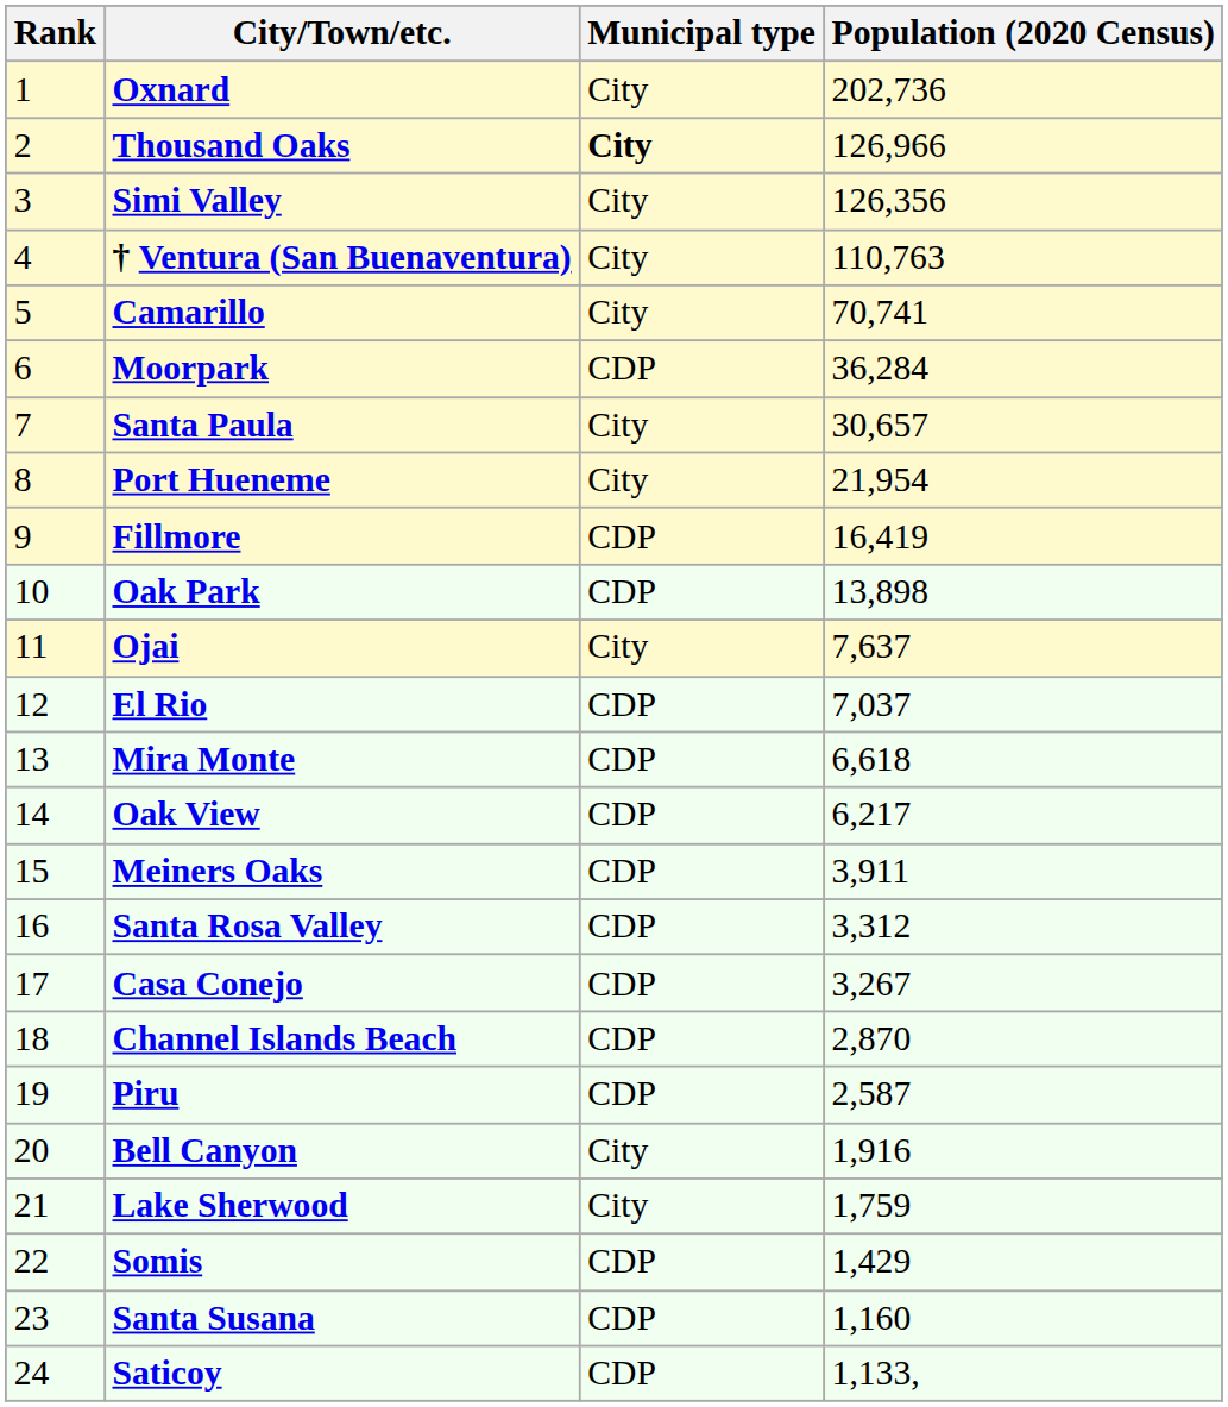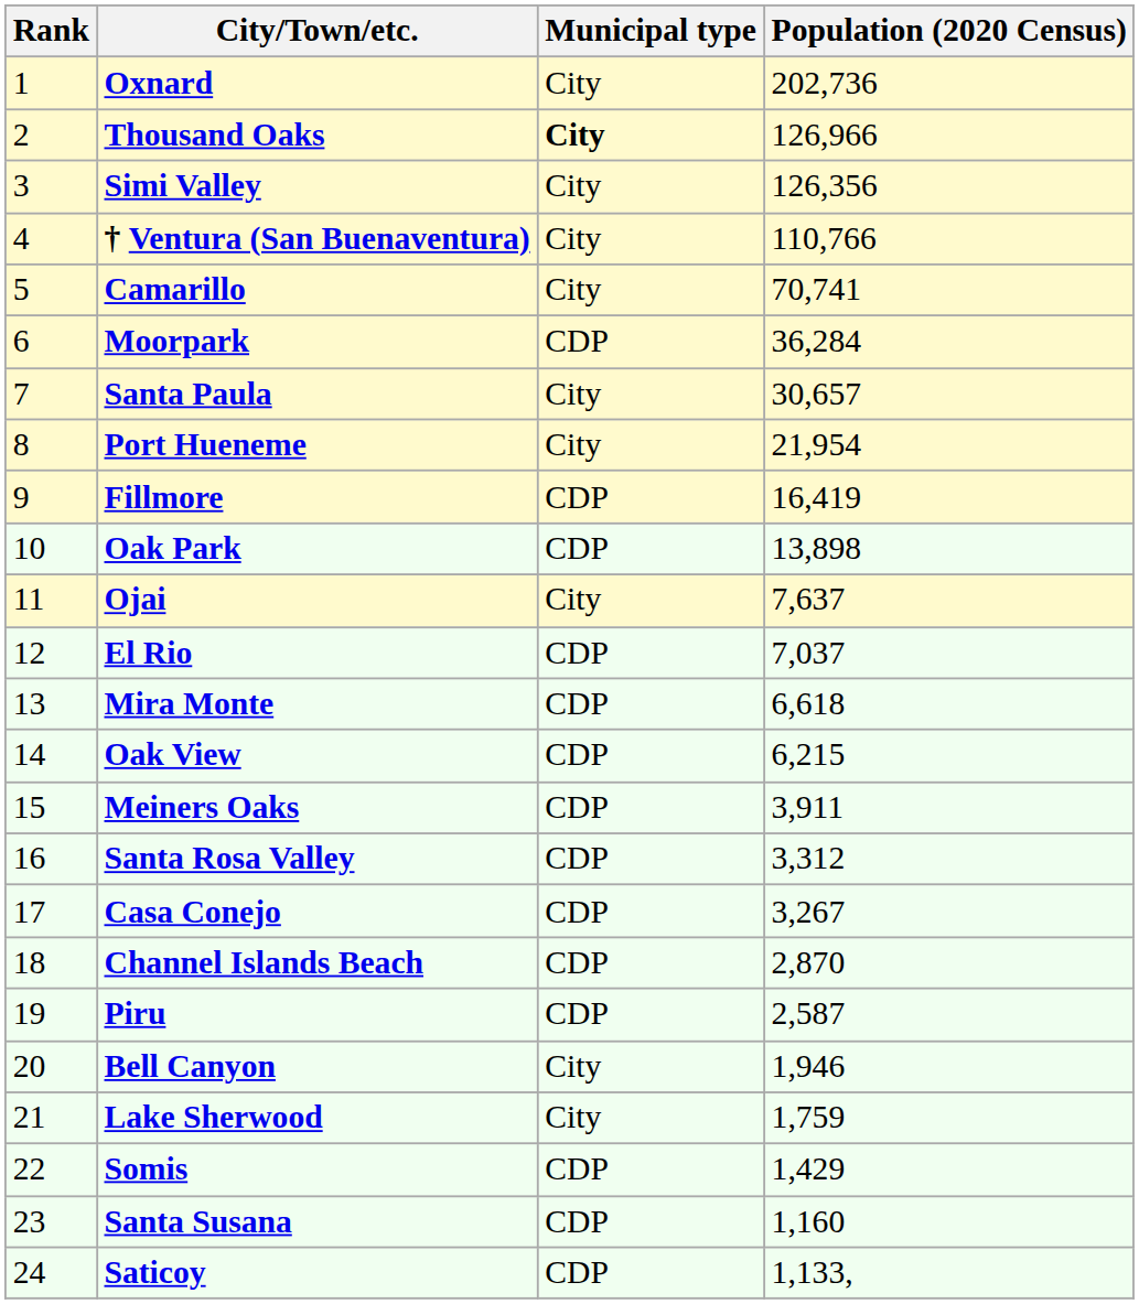† Ventura (San Buenaventura) | Population (2020 Census): 110,763 -> 110,766
Oak View | Population (2020 Census): 6,217 -> 6,215
Bell Canyon | Population (2020 Census): 1,916 -> 1,946
